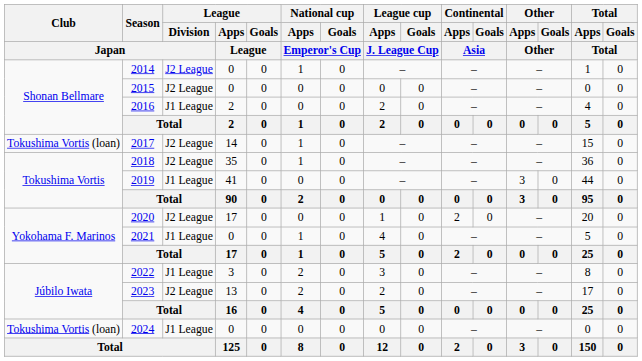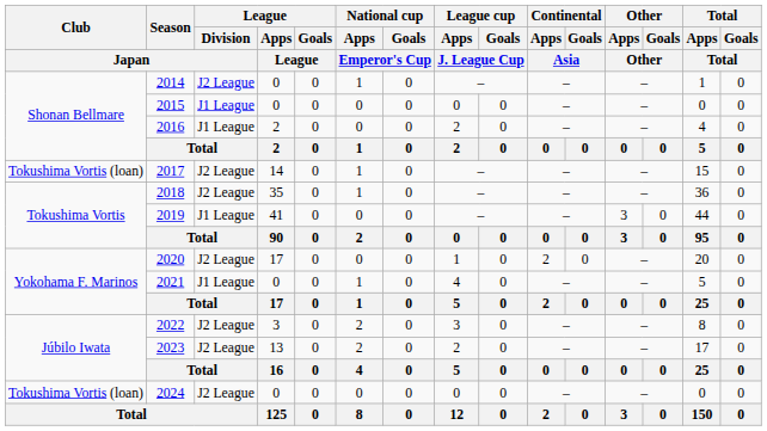2015 | League / Division / Japan: J2 League -> J1 League
2022 | League / Division / Japan: J1 League -> J2 League
2024 | League / Division / Japan: J1 League -> J2 League
